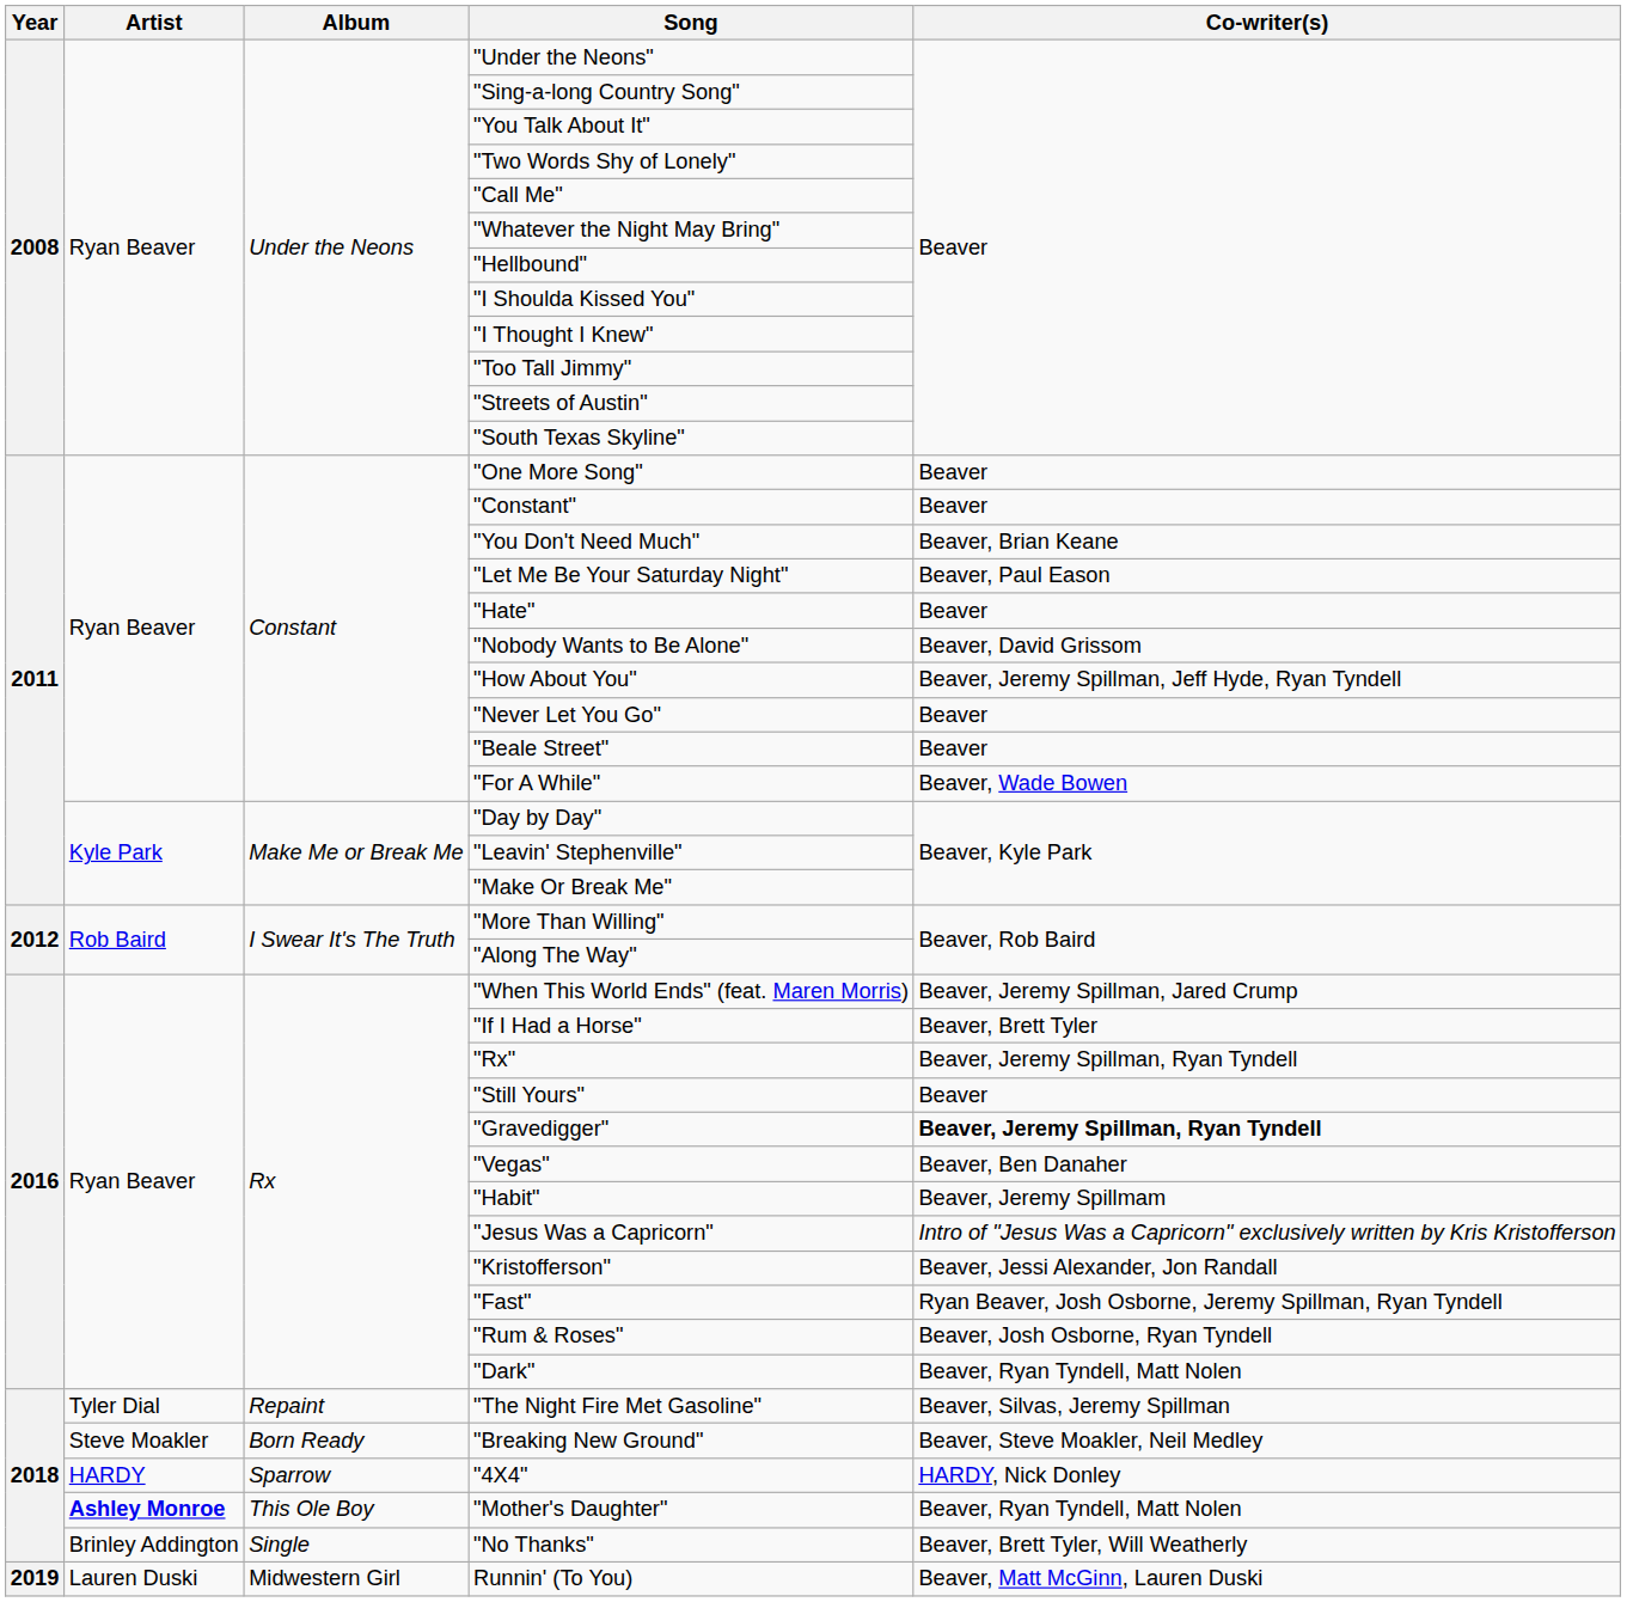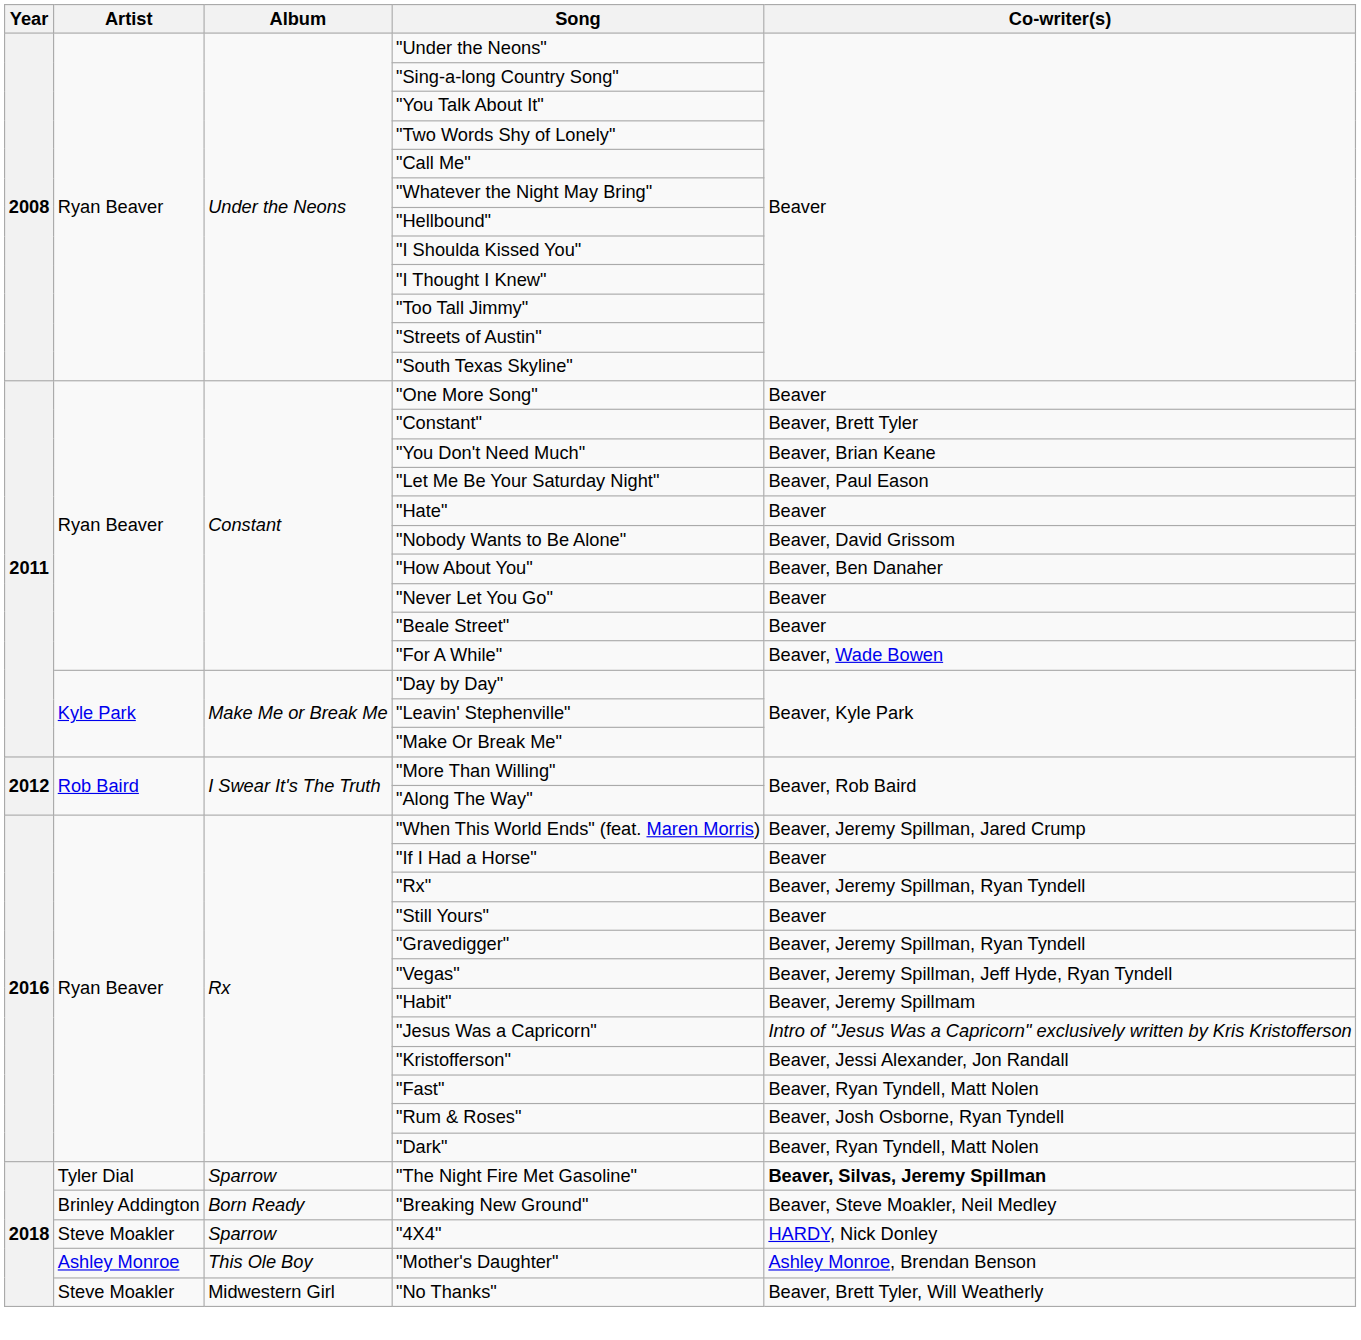"Constant" | Co-writer(s): Beaver -> Beaver, Brett Tyler
"How About You" | Co-writer(s): Beaver, Jeremy Spillman, Jeff Hyde, Ryan Tyndell -> Beaver, Ben Danaher
"If I Had a Horse" | Co-writer(s): Beaver, Brett Tyler -> Beaver
"Gravedigger" | Co-writer(s): bold -> normal
"Vegas" | Co-writer(s): Beaver, Ben Danaher -> Beaver, Jeremy Spillman, Jeff Hyde, Ryan Tyndell
"Fast" | Co-writer(s): Ryan Beaver, Josh Osborne, Jeremy Spillman, Ryan Tyndell -> Beaver, Ryan Tyndell, Matt Nolen
"The Night Fire Met Gasoline" | Album: Repaint -> Sparrow
"The Night Fire Met Gasoline" | Co-writer(s): normal -> bold
"Breaking New Ground" | Artist: Steve Moakler -> Brinley Addington
"4X4" | Artist: HARDY -> Steve Moakler
"Mother's Daughter" | Artist: bold -> normal
"Mother's Daughter" | Co-writer(s): Beaver, Ryan Tyndell, Matt Nolen -> Ashley Monroe, Brendan Benson
"No Thanks" | Artist: Brinley Addington -> Steve Moakler
"No Thanks" | Album: Single -> Midwestern Girl
- row: 2019 | Lauren Duski | Midwestern Girl | Runnin' (To You) | Beaver, Matt McGinn, Lauren Duski
